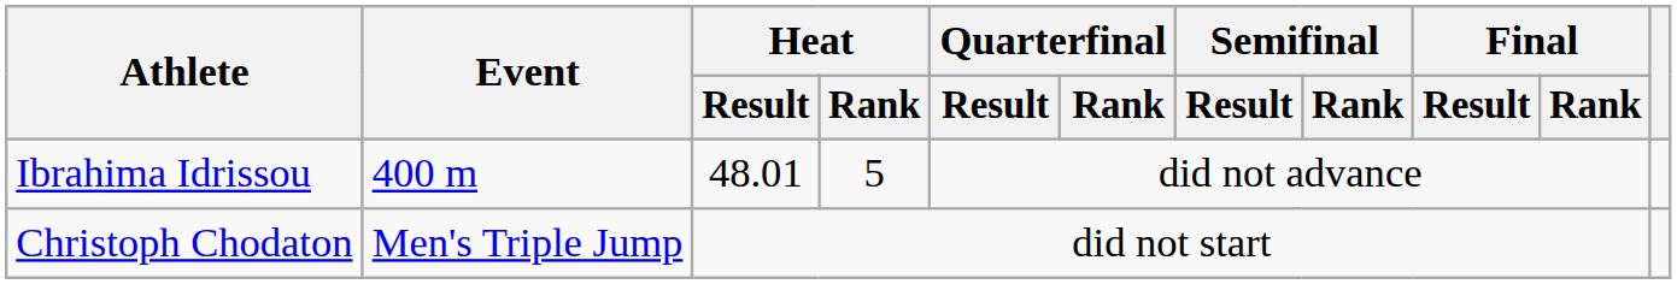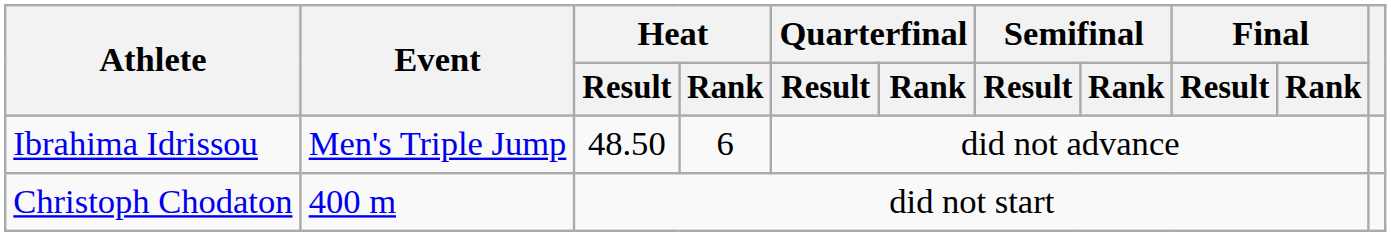Ibrahima Idrissou | Event: 400 m -> Men's Triple Jump
Ibrahima Idrissou | Heat / Result: 48.01 -> 48.50
Ibrahima Idrissou | Heat / Rank: 5 -> 6
Christoph Chodaton | Event: Men's Triple Jump -> 400 m
